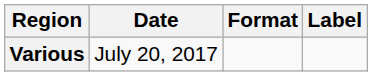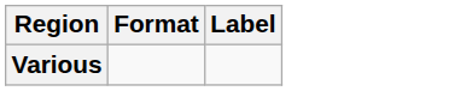- column: Date | July 20, 2017
